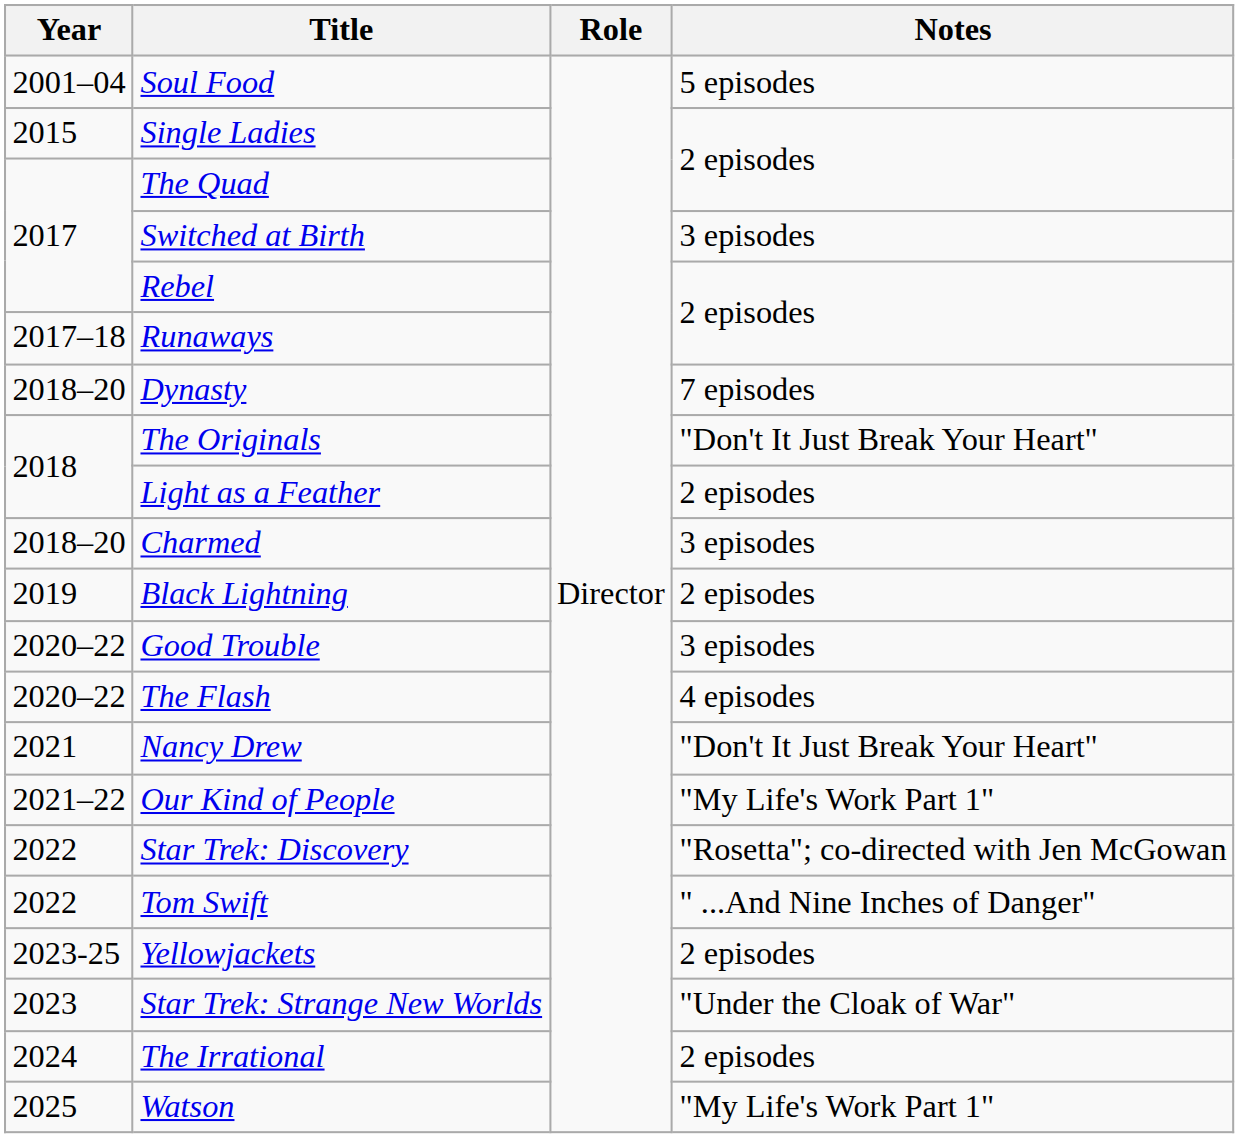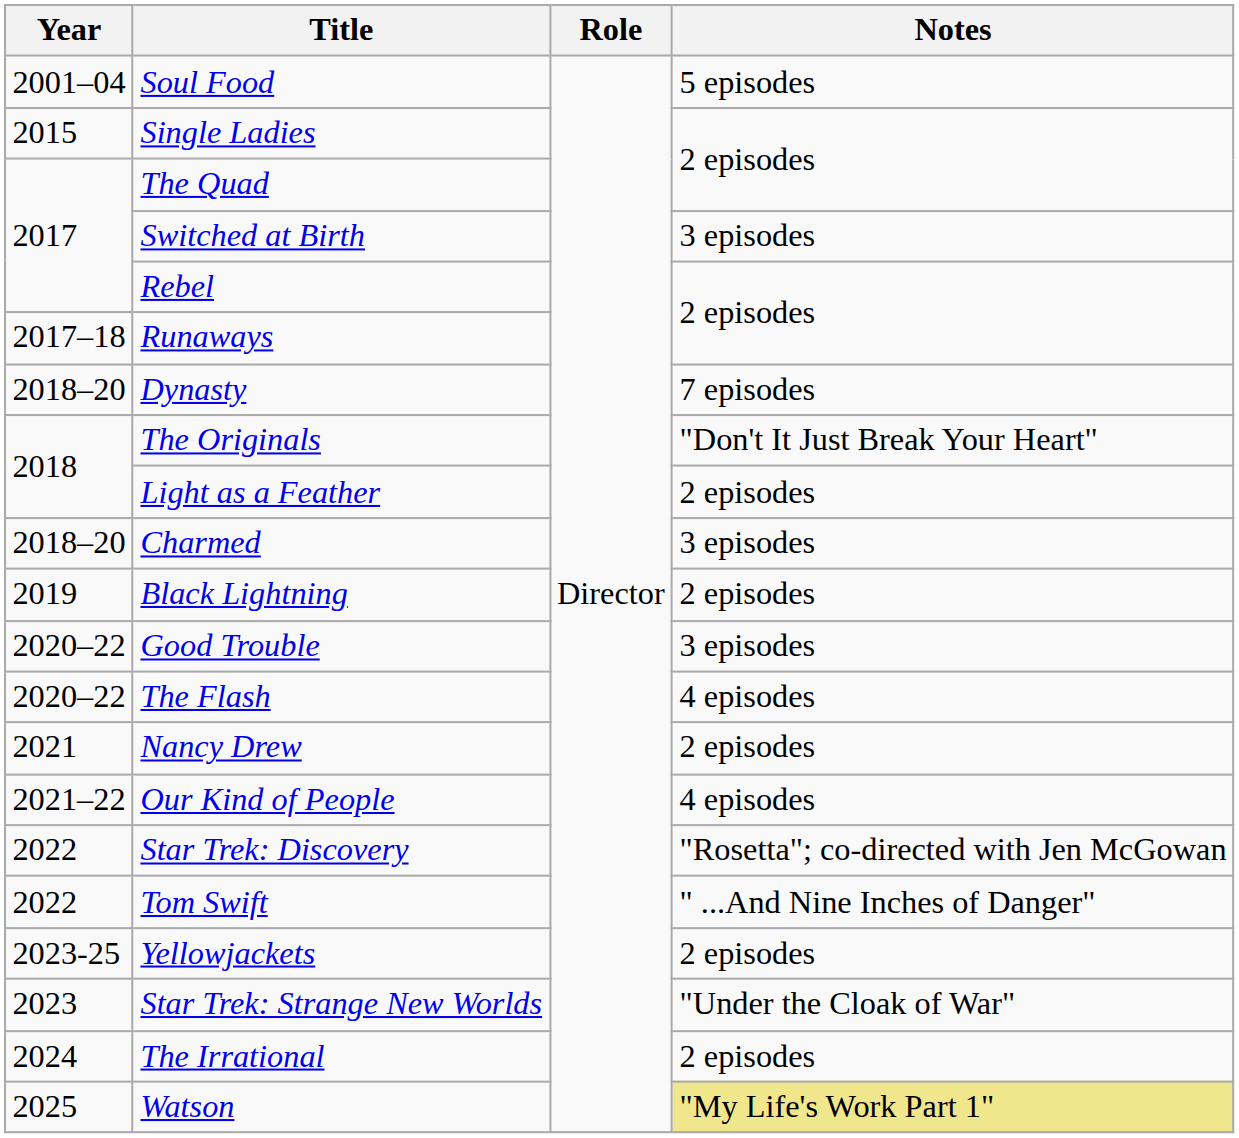Nancy Drew | Notes: "Don't It Just Break Your Heart" -> 2 episodes
Our Kind of People | Notes: "My Life's Work Part 1" -> 4 episodes
Watson | Notes: no background -> khaki background
